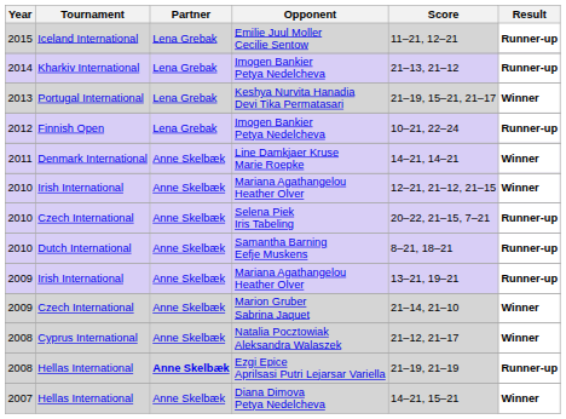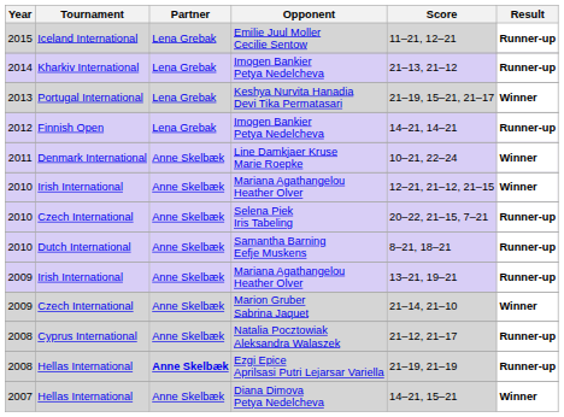Finnish Open / Imogen Bankier Petya Nedelcheva | Score: 10–21, 22–24 -> 14–21, 14–21
Line Damkjaer Kruse Marie Roepke | Score: 14–21, 14–21 -> 10–21, 22–24
Natalia Pocztowiak Aleksandra Walaszek | Result: Winner -> Runner-up
